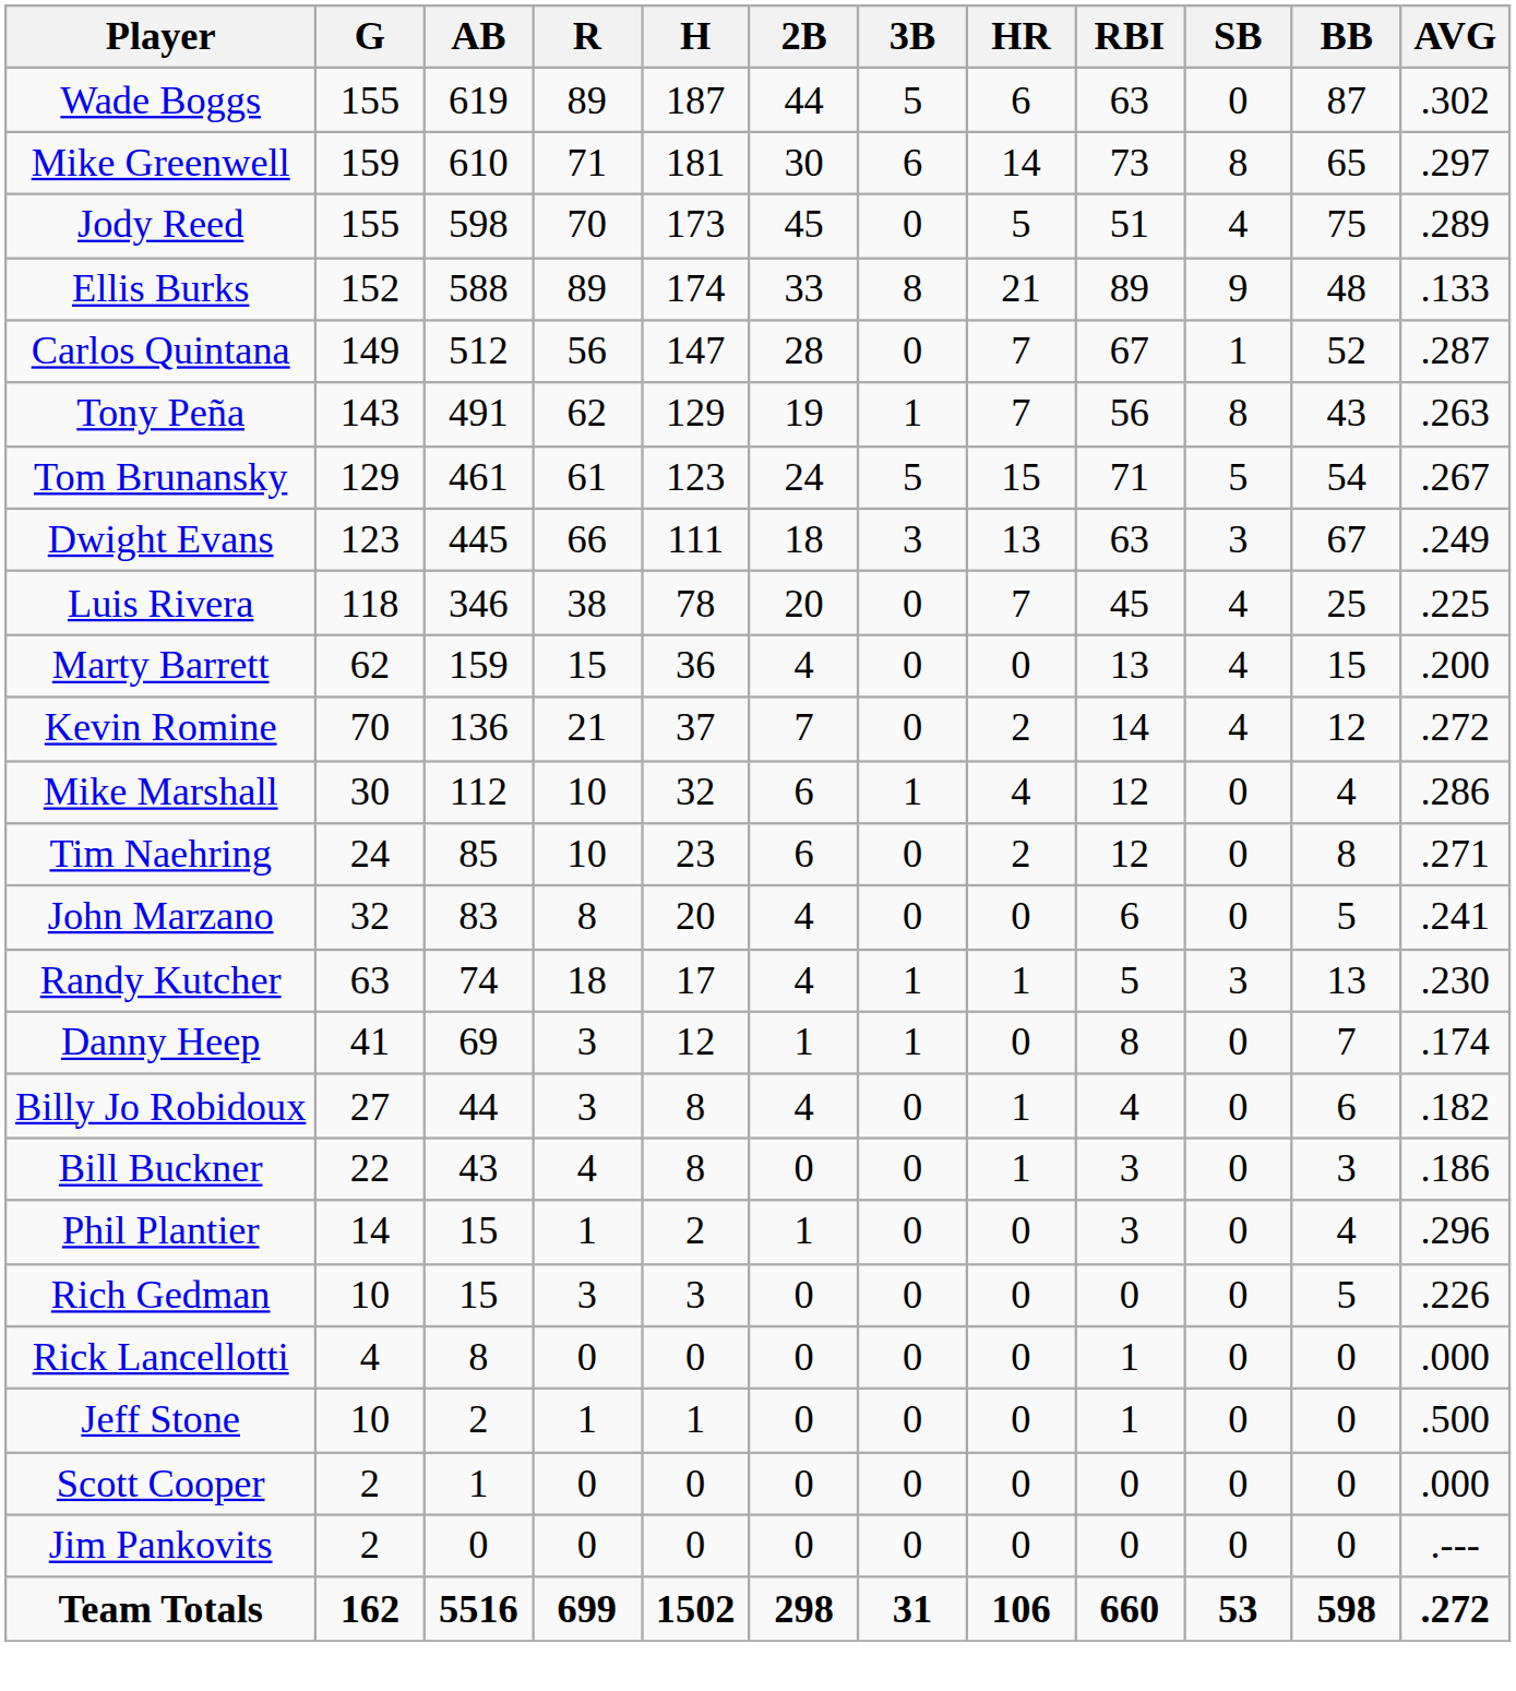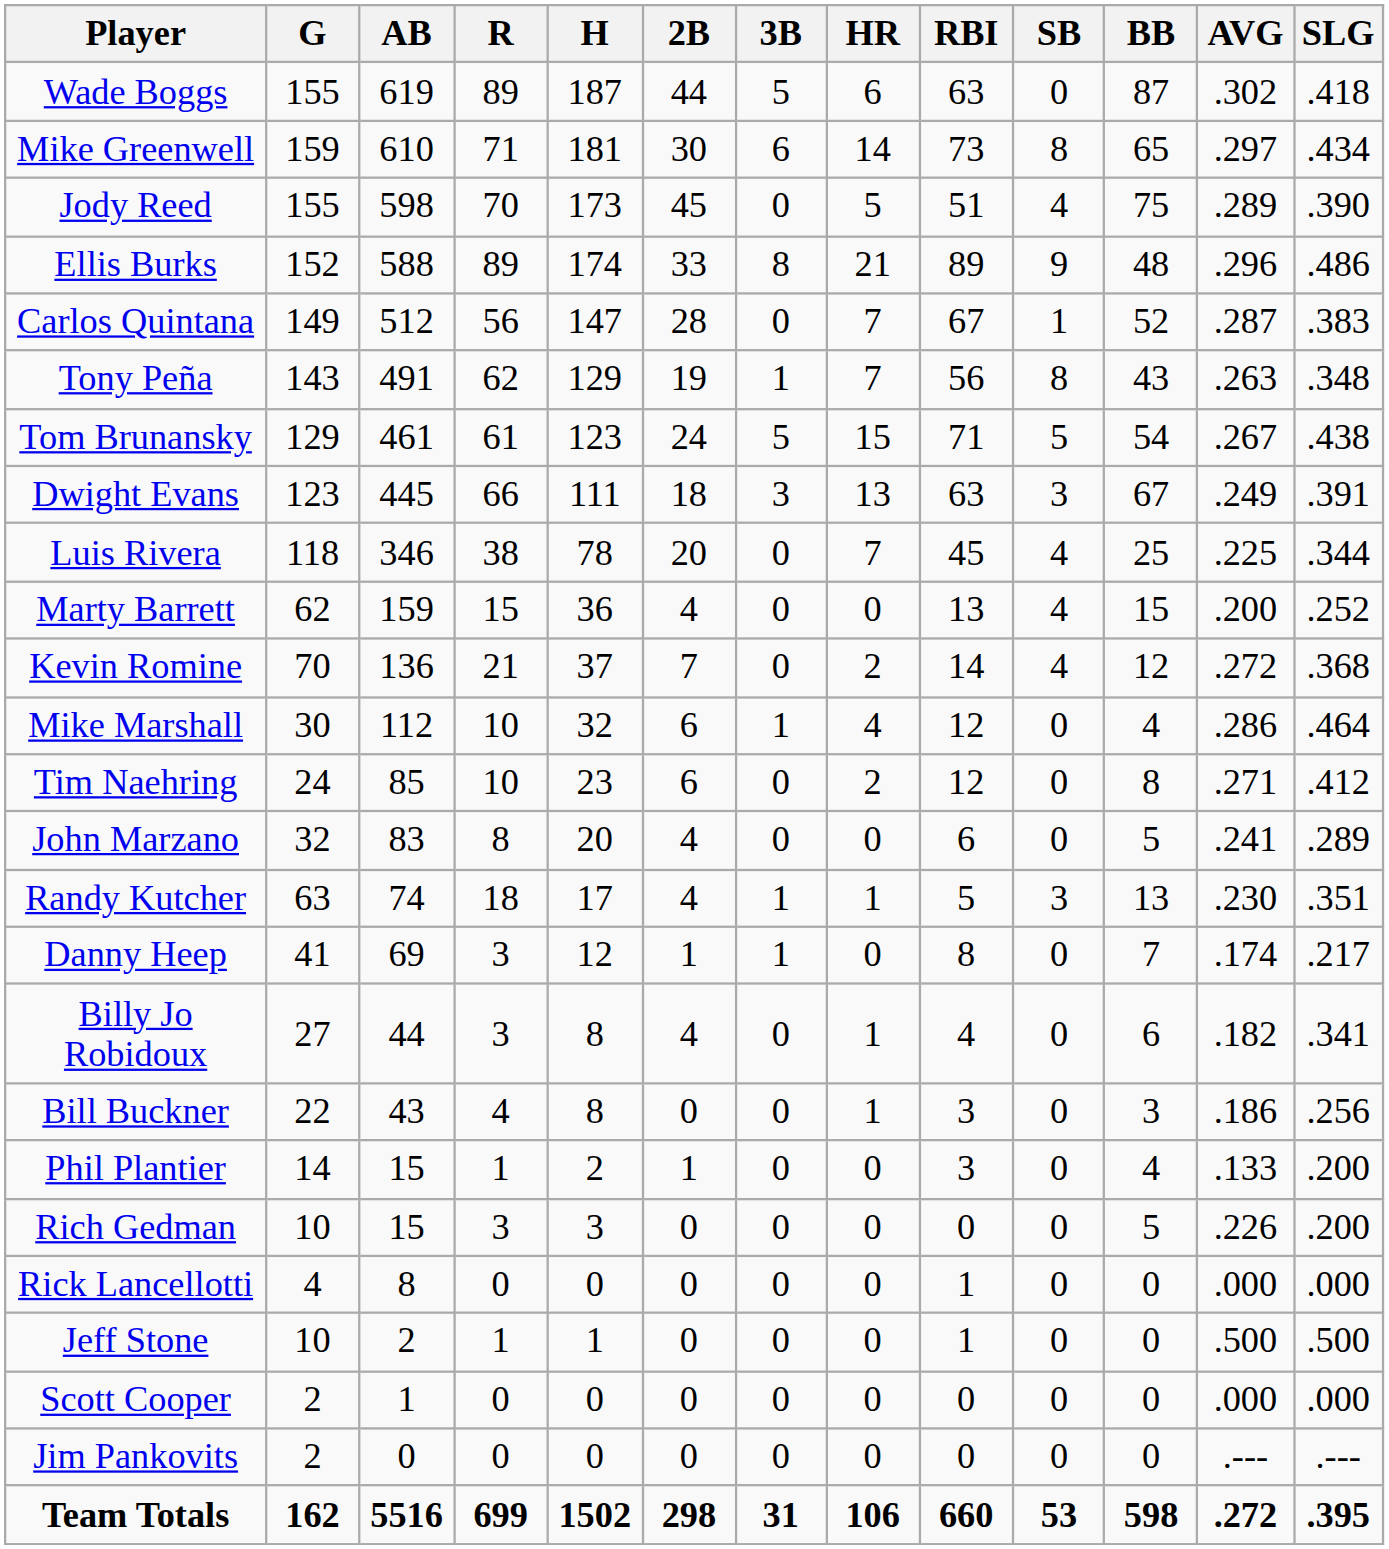+ column: SLG | .418 | .434 | .390 | .486 | .383 | .348 | .438 | .391 | .344 | .252 | .368 | .464 | .412 | .289 | .351 | .217 | .341 | .256 | .200 | .200 | .000 | .500 | .000 | .--- | .395
Ellis Burks | AVG: .133 -> .296
Phil Plantier | AVG: .296 -> .133
